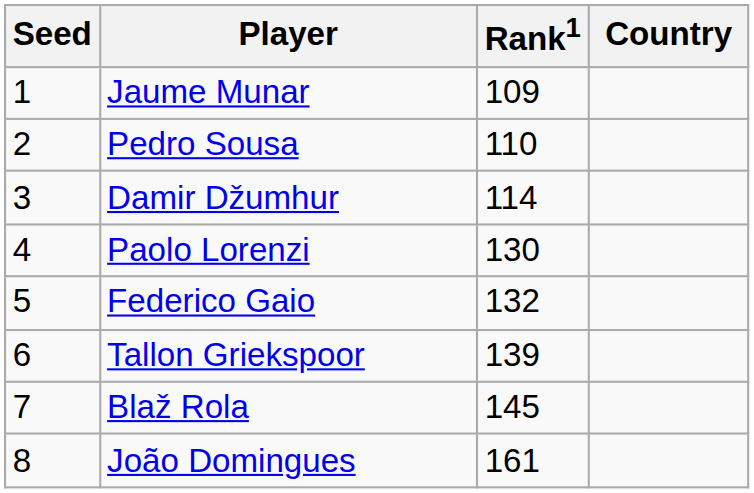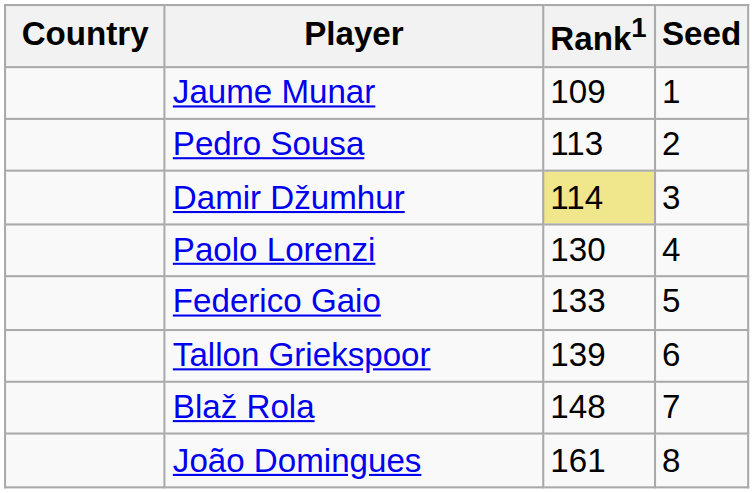columns swapped: Country <-> Seed
Pedro Sousa | Rank1: 110 -> 113
Damir Džumhur | Rank1: no background -> khaki background
Federico Gaio | Rank1: 132 -> 133
Blaž Rola | Rank1: 145 -> 148
